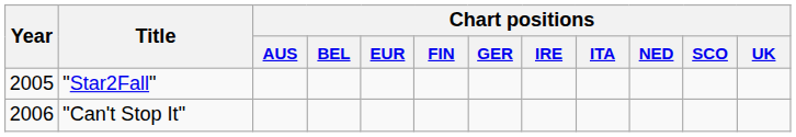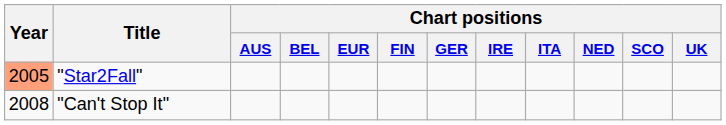"Star2Fall" | Year: no background -> lightsalmon background
"Can't Stop It" | Year: 2006 -> 2008
